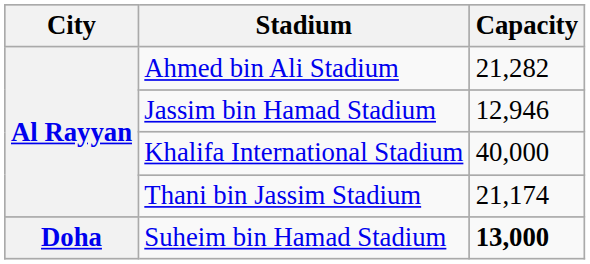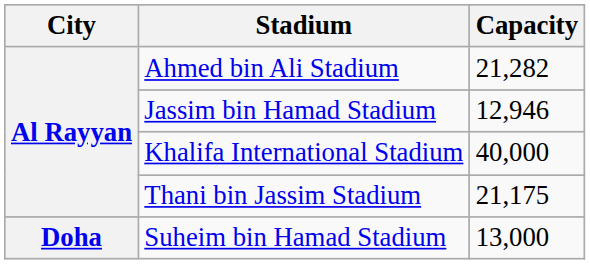Thani bin Jassim Stadium | Capacity: 21,174 -> 21,175
Suheim bin Hamad Stadium | Capacity: bold -> normal
